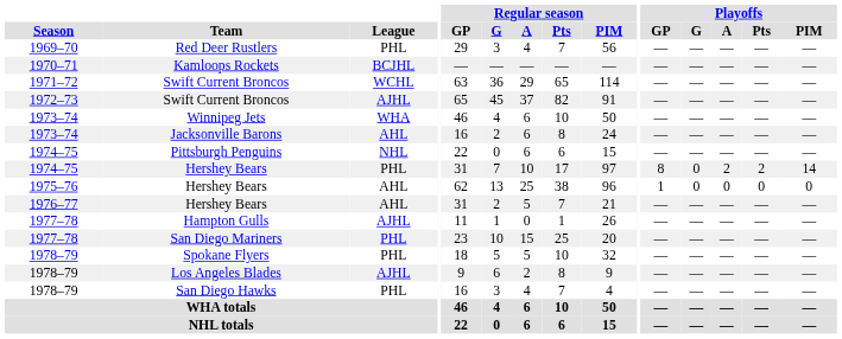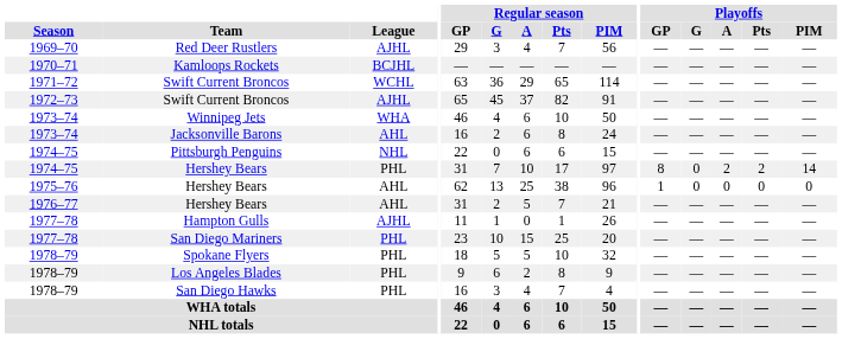Red Deer Rustlers | League: PHL -> AJHL
Los Angeles Blades | League: AJHL -> PHL
